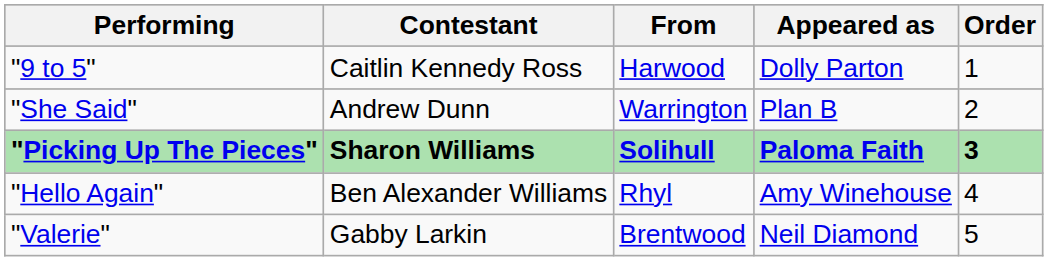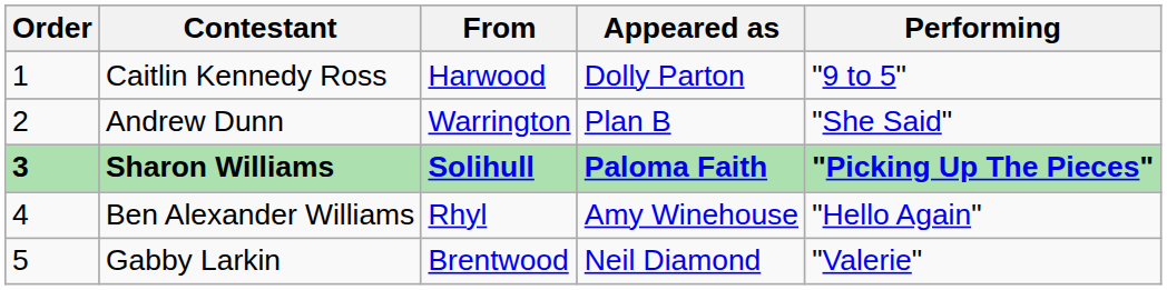columns swapped: Order <-> Performing
